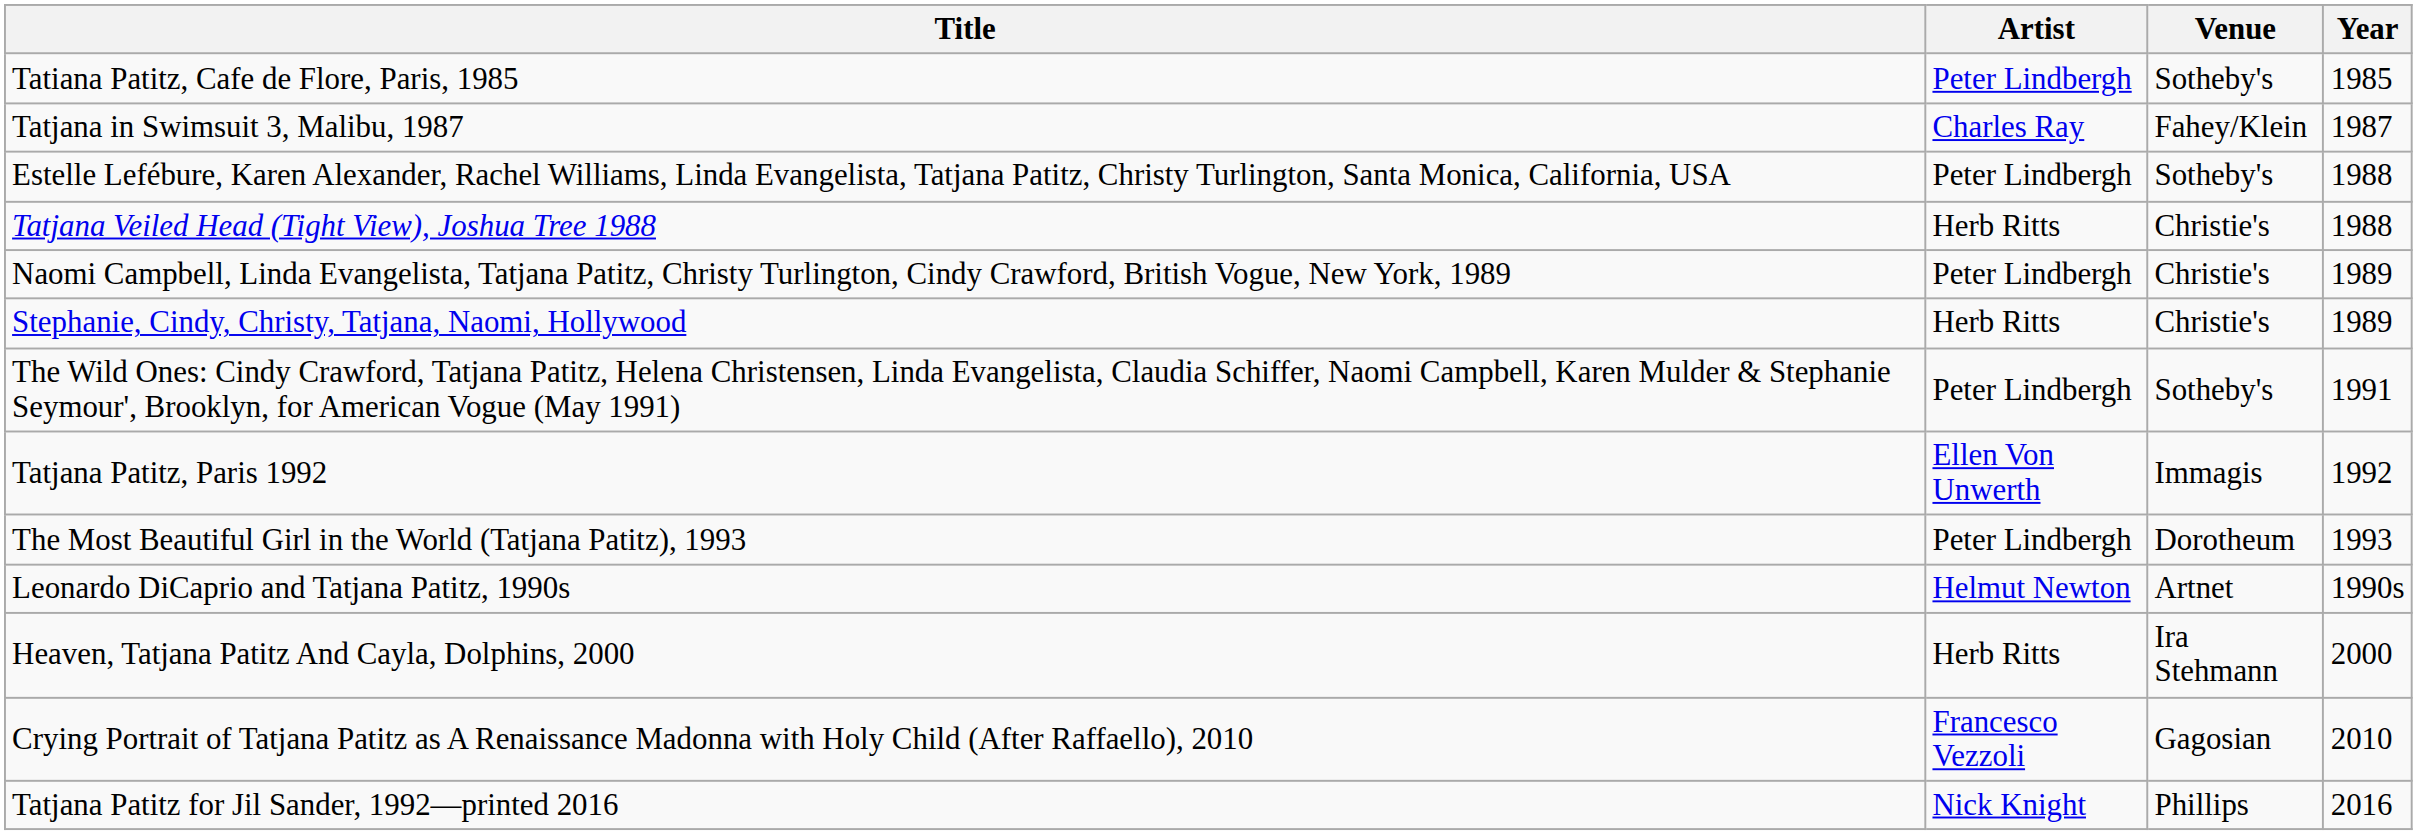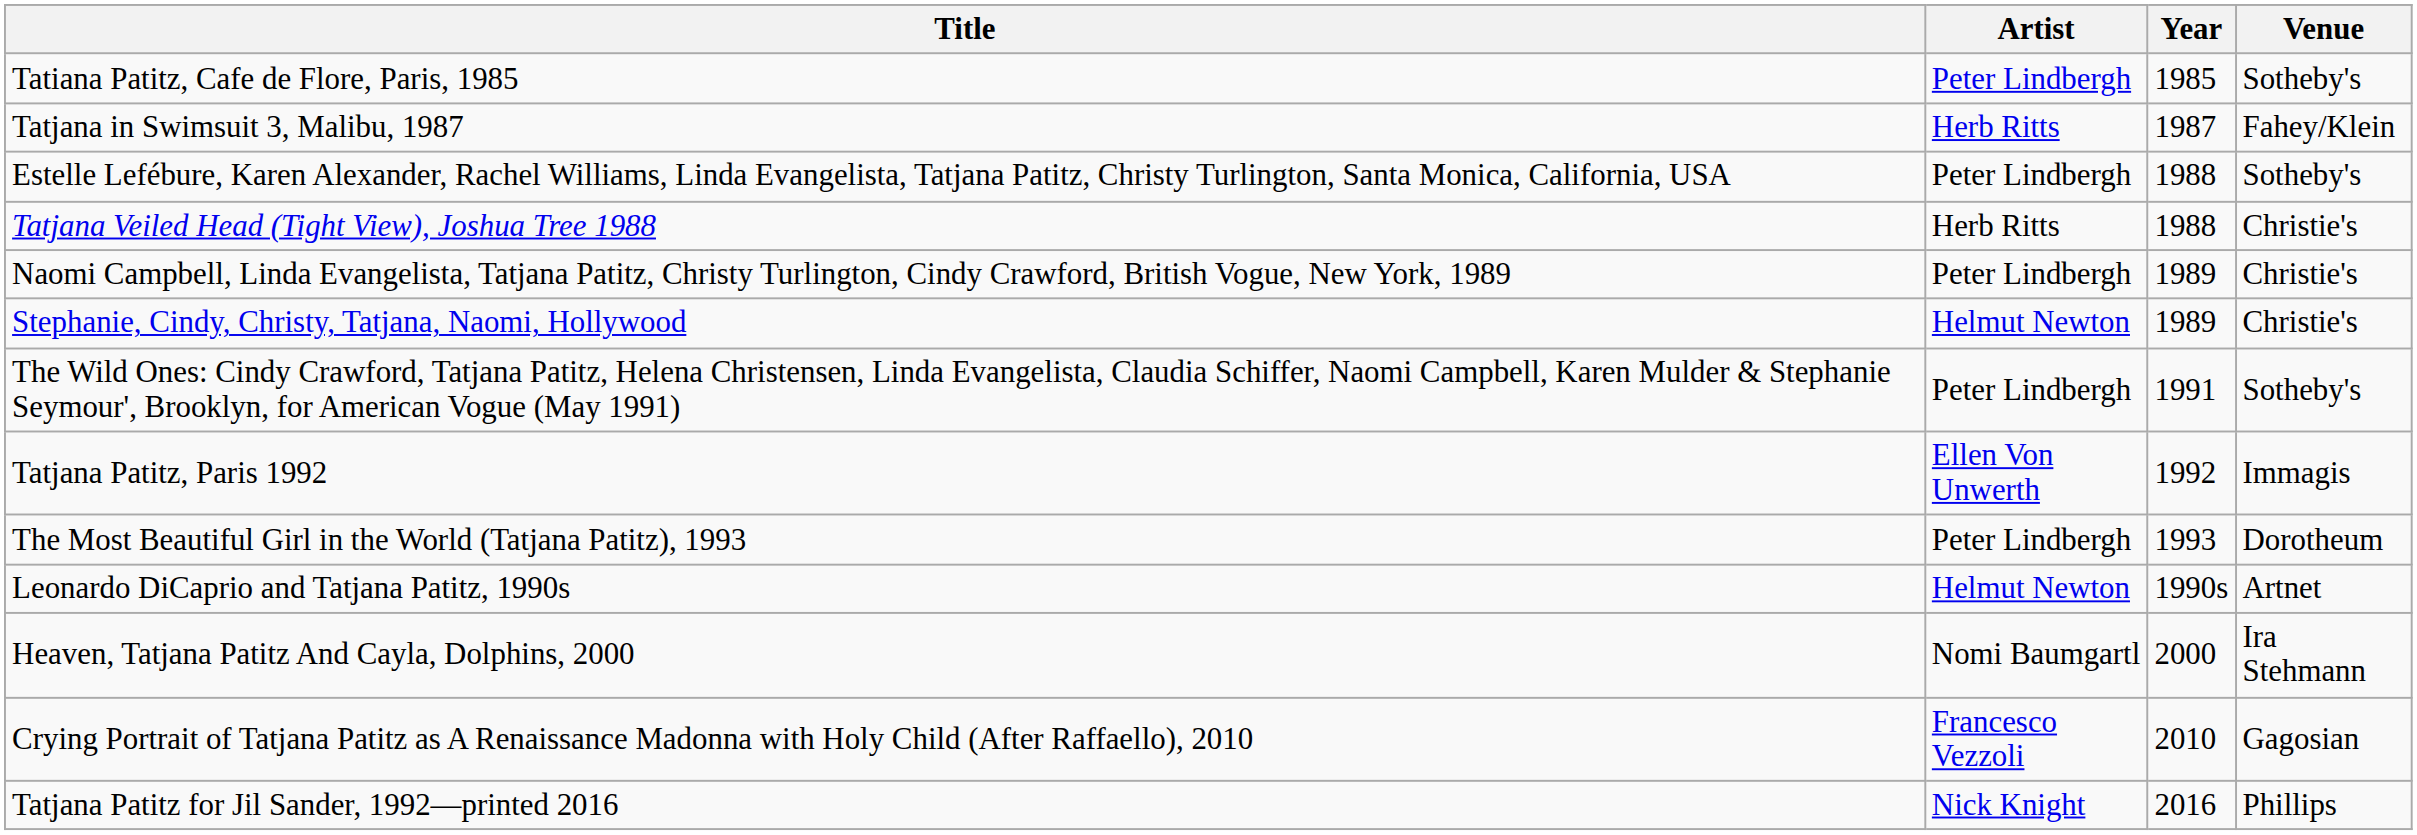columns swapped: Year <-> Venue
Tatjana in Swimsuit 3, Malibu, 1987 | Artist: Charles Ray -> Herb Ritts
Stephanie, Cindy, Christy, Tatjana, Naomi, Hollywood | Artist: Herb Ritts -> Helmut Newton
Heaven, Tatjana Patitz And Cayla, Dolphins, 2000 | Artist: Herb Ritts -> Nomi Baumgartl
